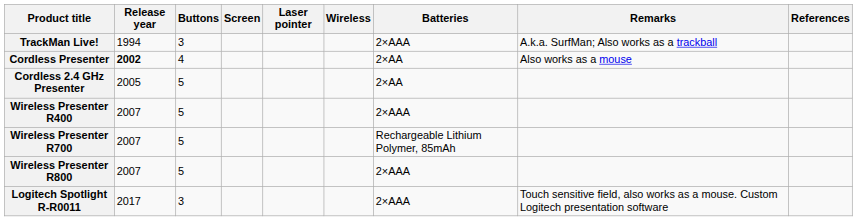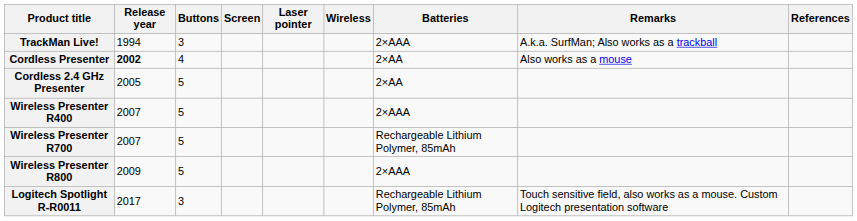Wireless Presenter R800 | Release year: 2007 -> 2009
Logitech Spotlight R-R0011 | Batteries: 2×AAA -> Rechargeable Lithium Polymer, 85mAh
